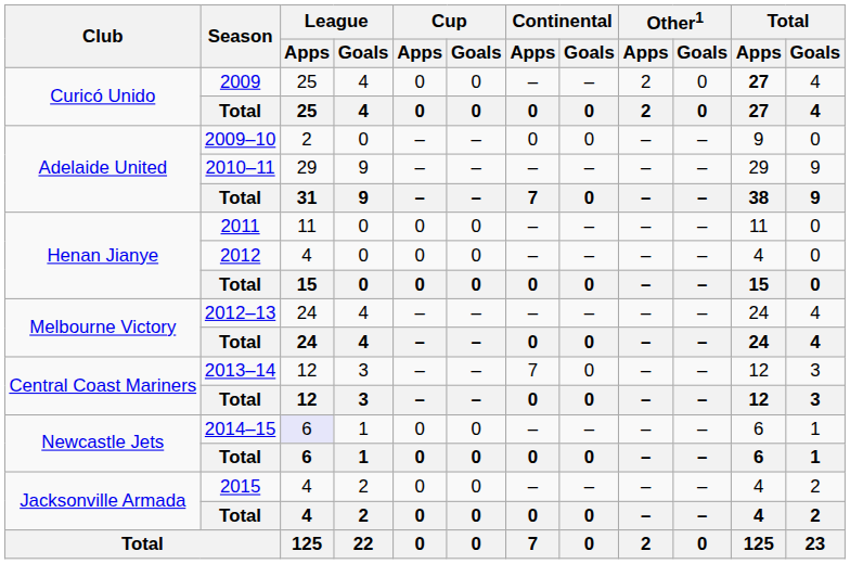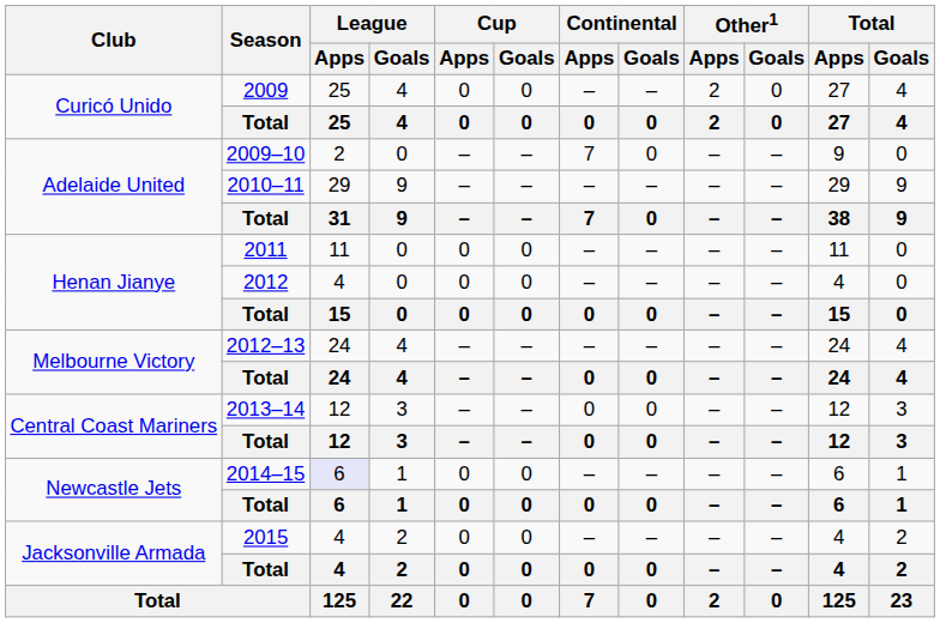2009 | Total / Apps: bold -> normal
2009–10 | Continental / Apps: 0 -> 7
2013–14 | Continental / Apps: 7 -> 0
